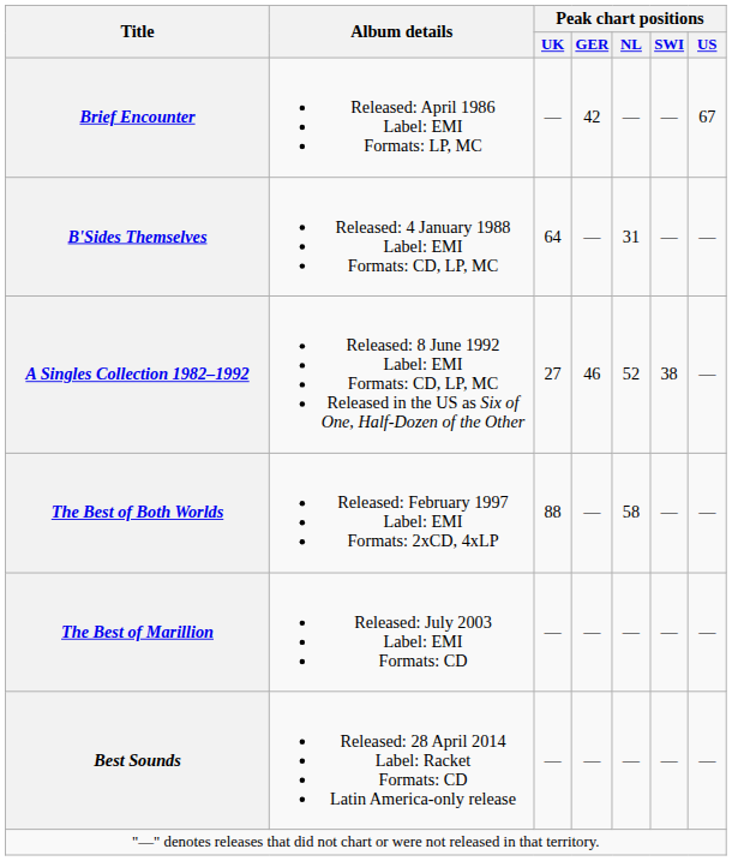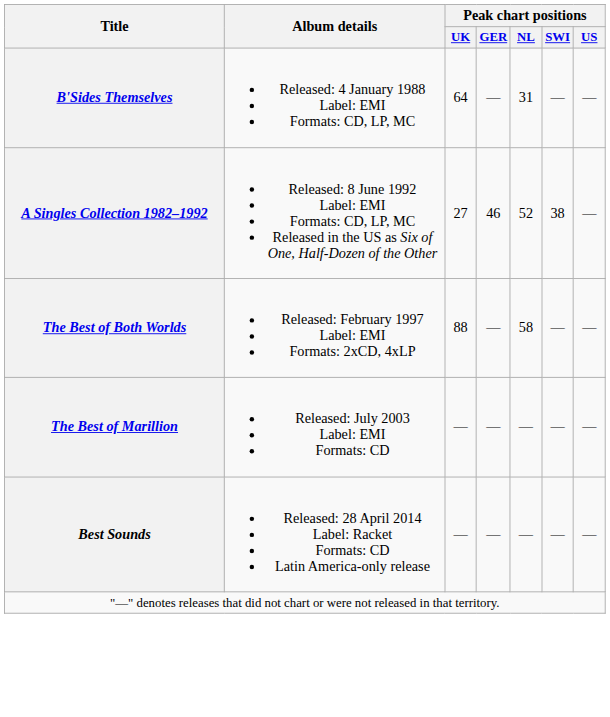- row: Brief Encounter | Released: April 1986 Label: EMI Formats: LP, MC | — | 42 | — | — | 67
